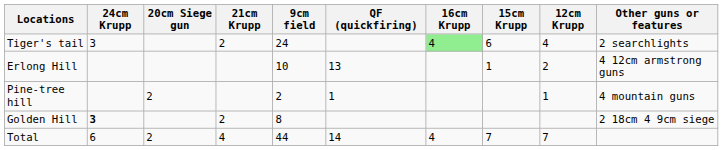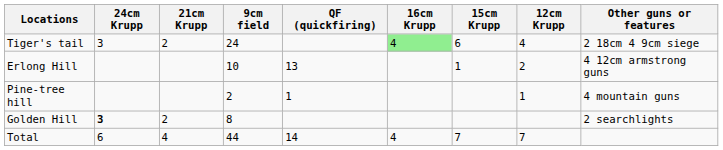- column: 20cm Siege gun | 2 | 2
Tiger's tail | Other guns or features: 2 searchlights -> 2 18cm 4 9cm siege
Golden Hill | Other guns or features: 2 18cm 4 9cm siege -> 2 searchlights
